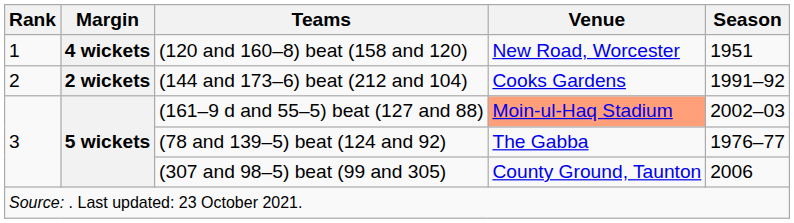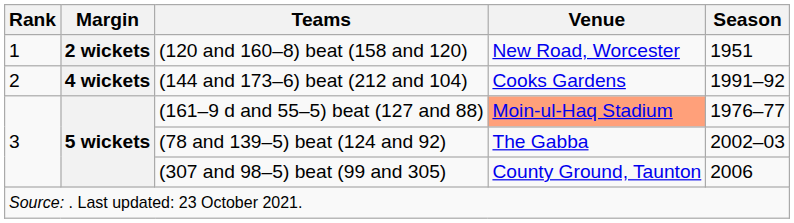(120 and 160–8) beat (158 and 120) | Margin: 4 wickets -> 2 wickets
(144 and 173–6) beat (212 and 104) | Margin: 2 wickets -> 4 wickets
(161–9 d and 55–5) beat (127 and 88) | Season: 2002–03 -> 1976–77
(78 and 139–5) beat (124 and 92) | Season: 1976–77 -> 2002–03
